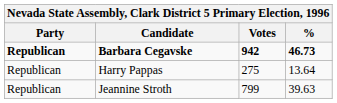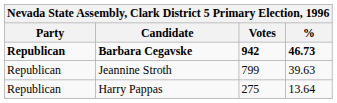rows swapped: Jeannine Stroth <-> Harry Pappas
